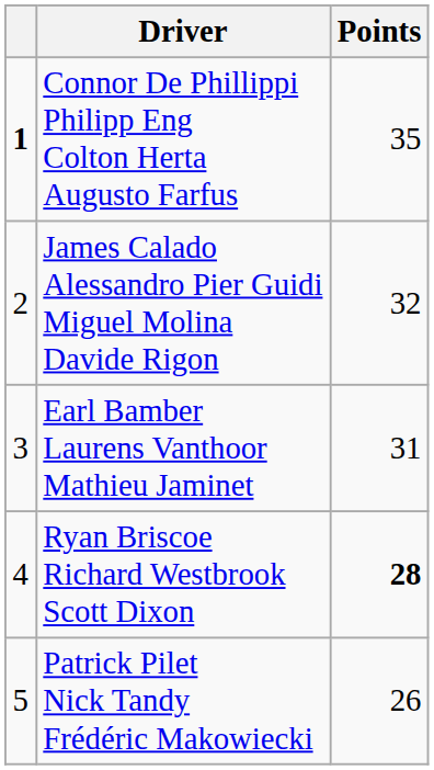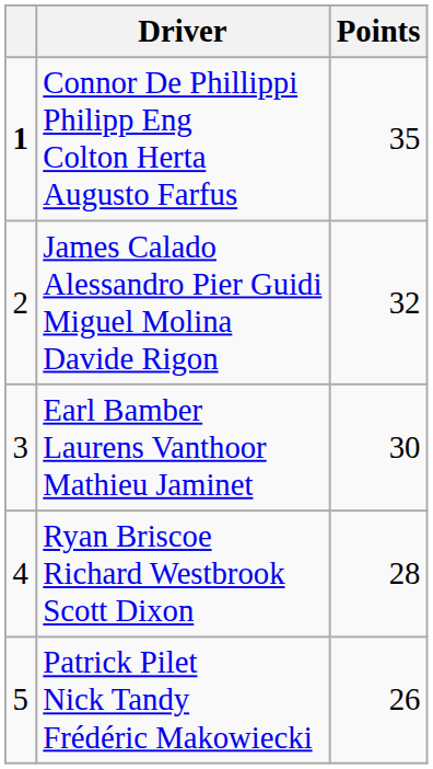Earl Bamber Laurens Vanthoor Mathieu Jaminet | Points: 31 -> 30
Ryan Briscoe Richard Westbrook Scott Dixon | Points: bold -> normal
